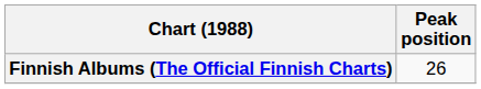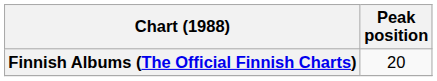Finnish Albums (The Official Finnish Charts) | Peak position: 26 -> 20
